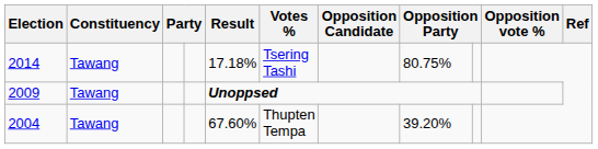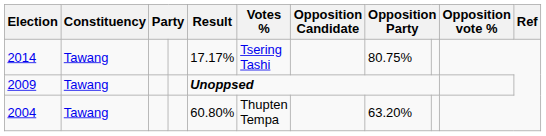2014 | Result: 17.18% -> 17.17%
2004 | Result: 67.60% -> 60.80%
2004 | column 8: 39.20% -> 63.20%
